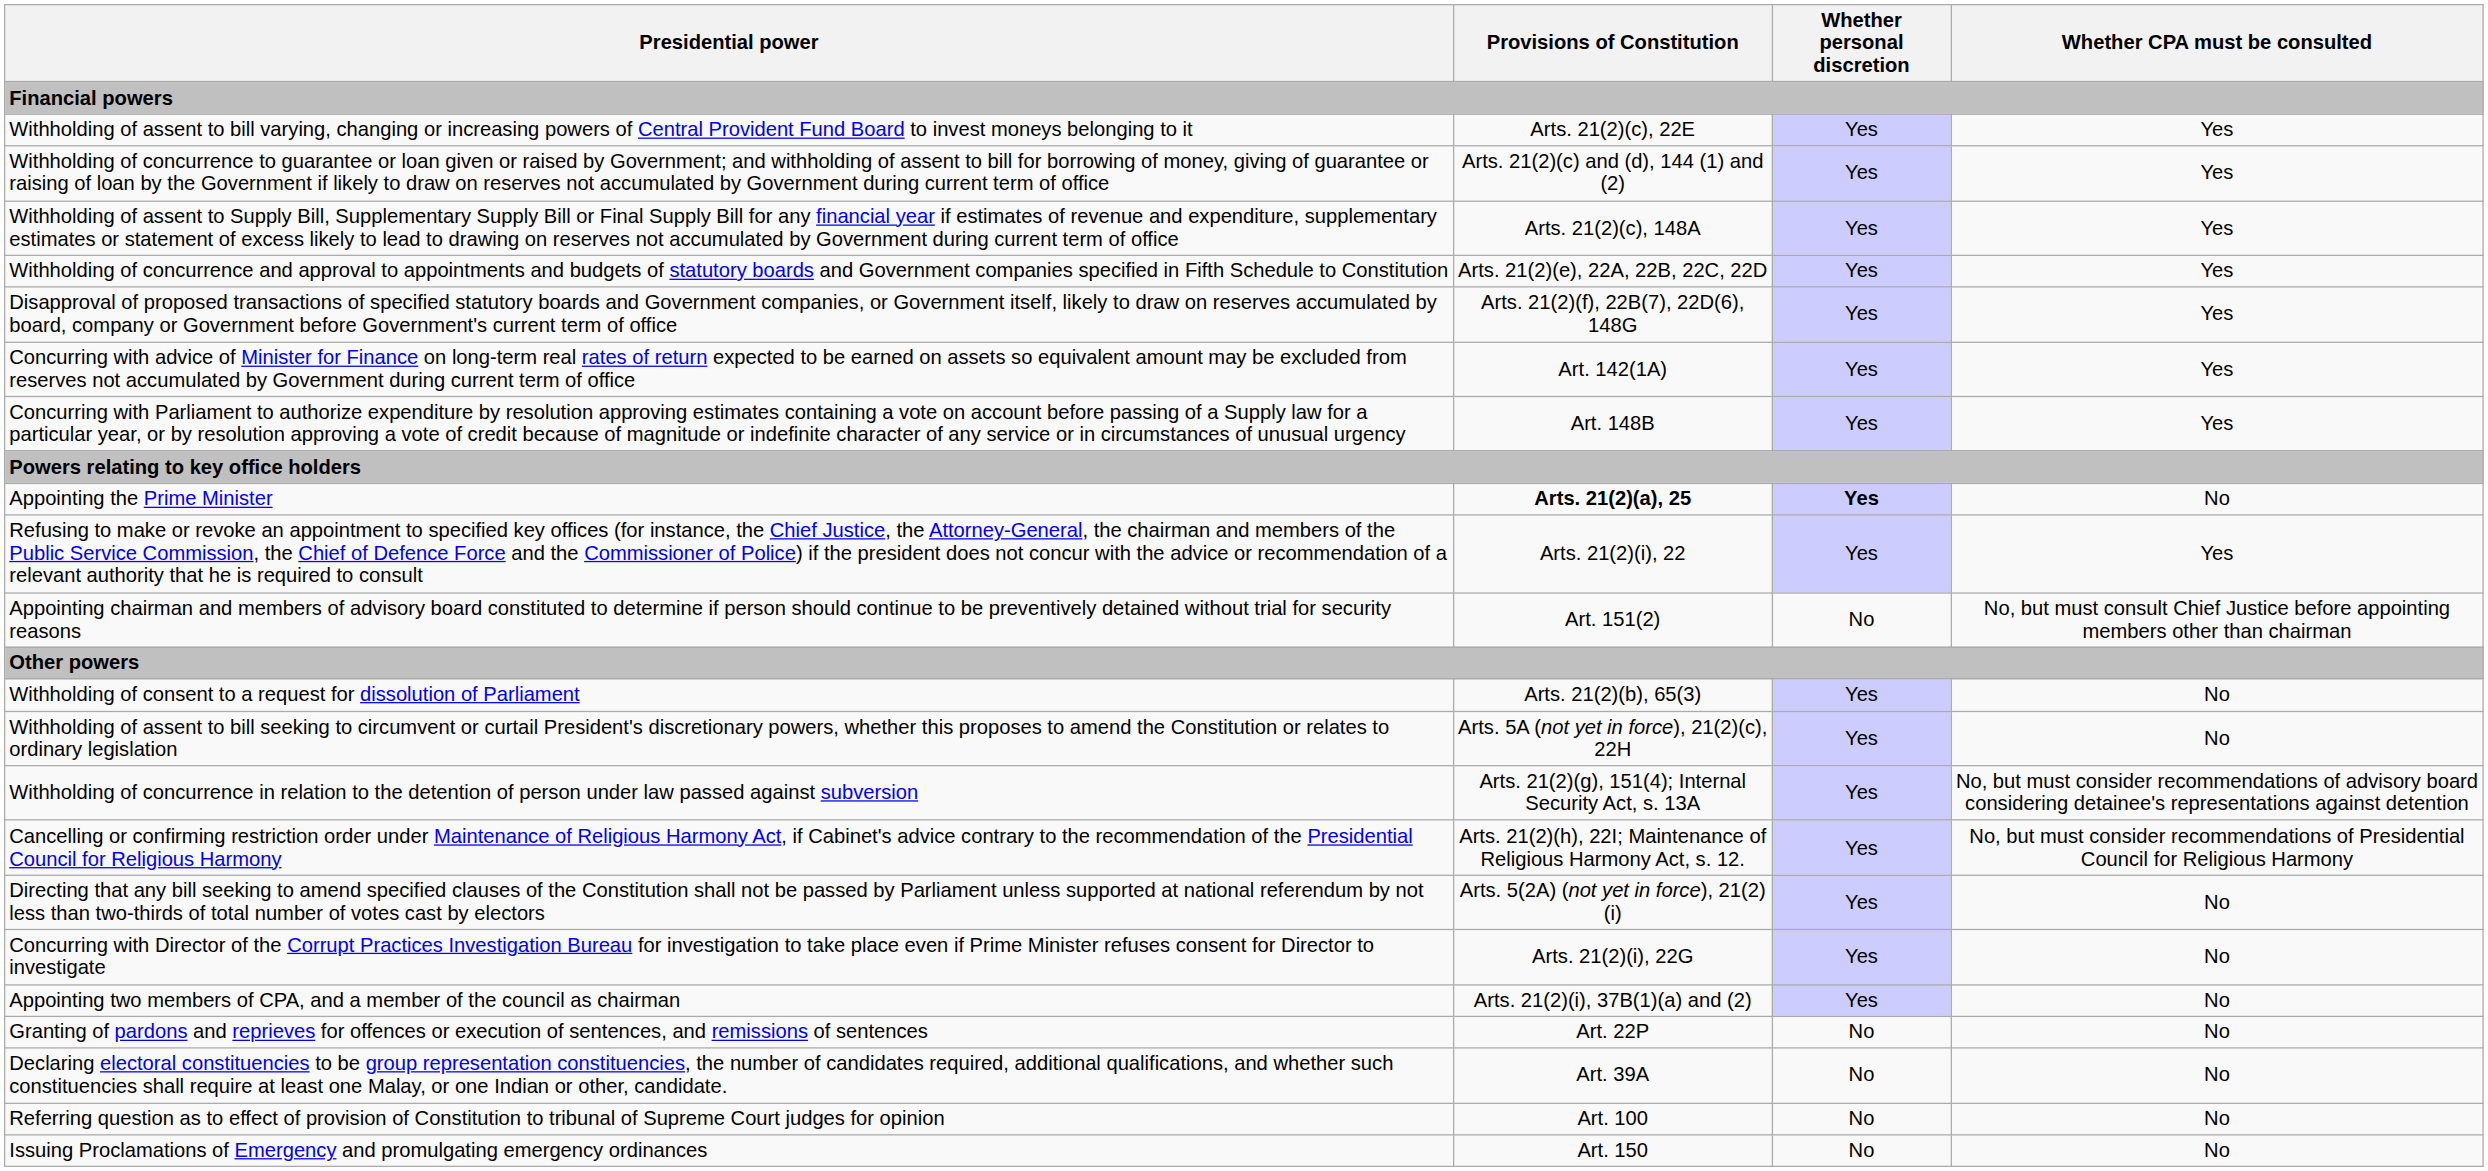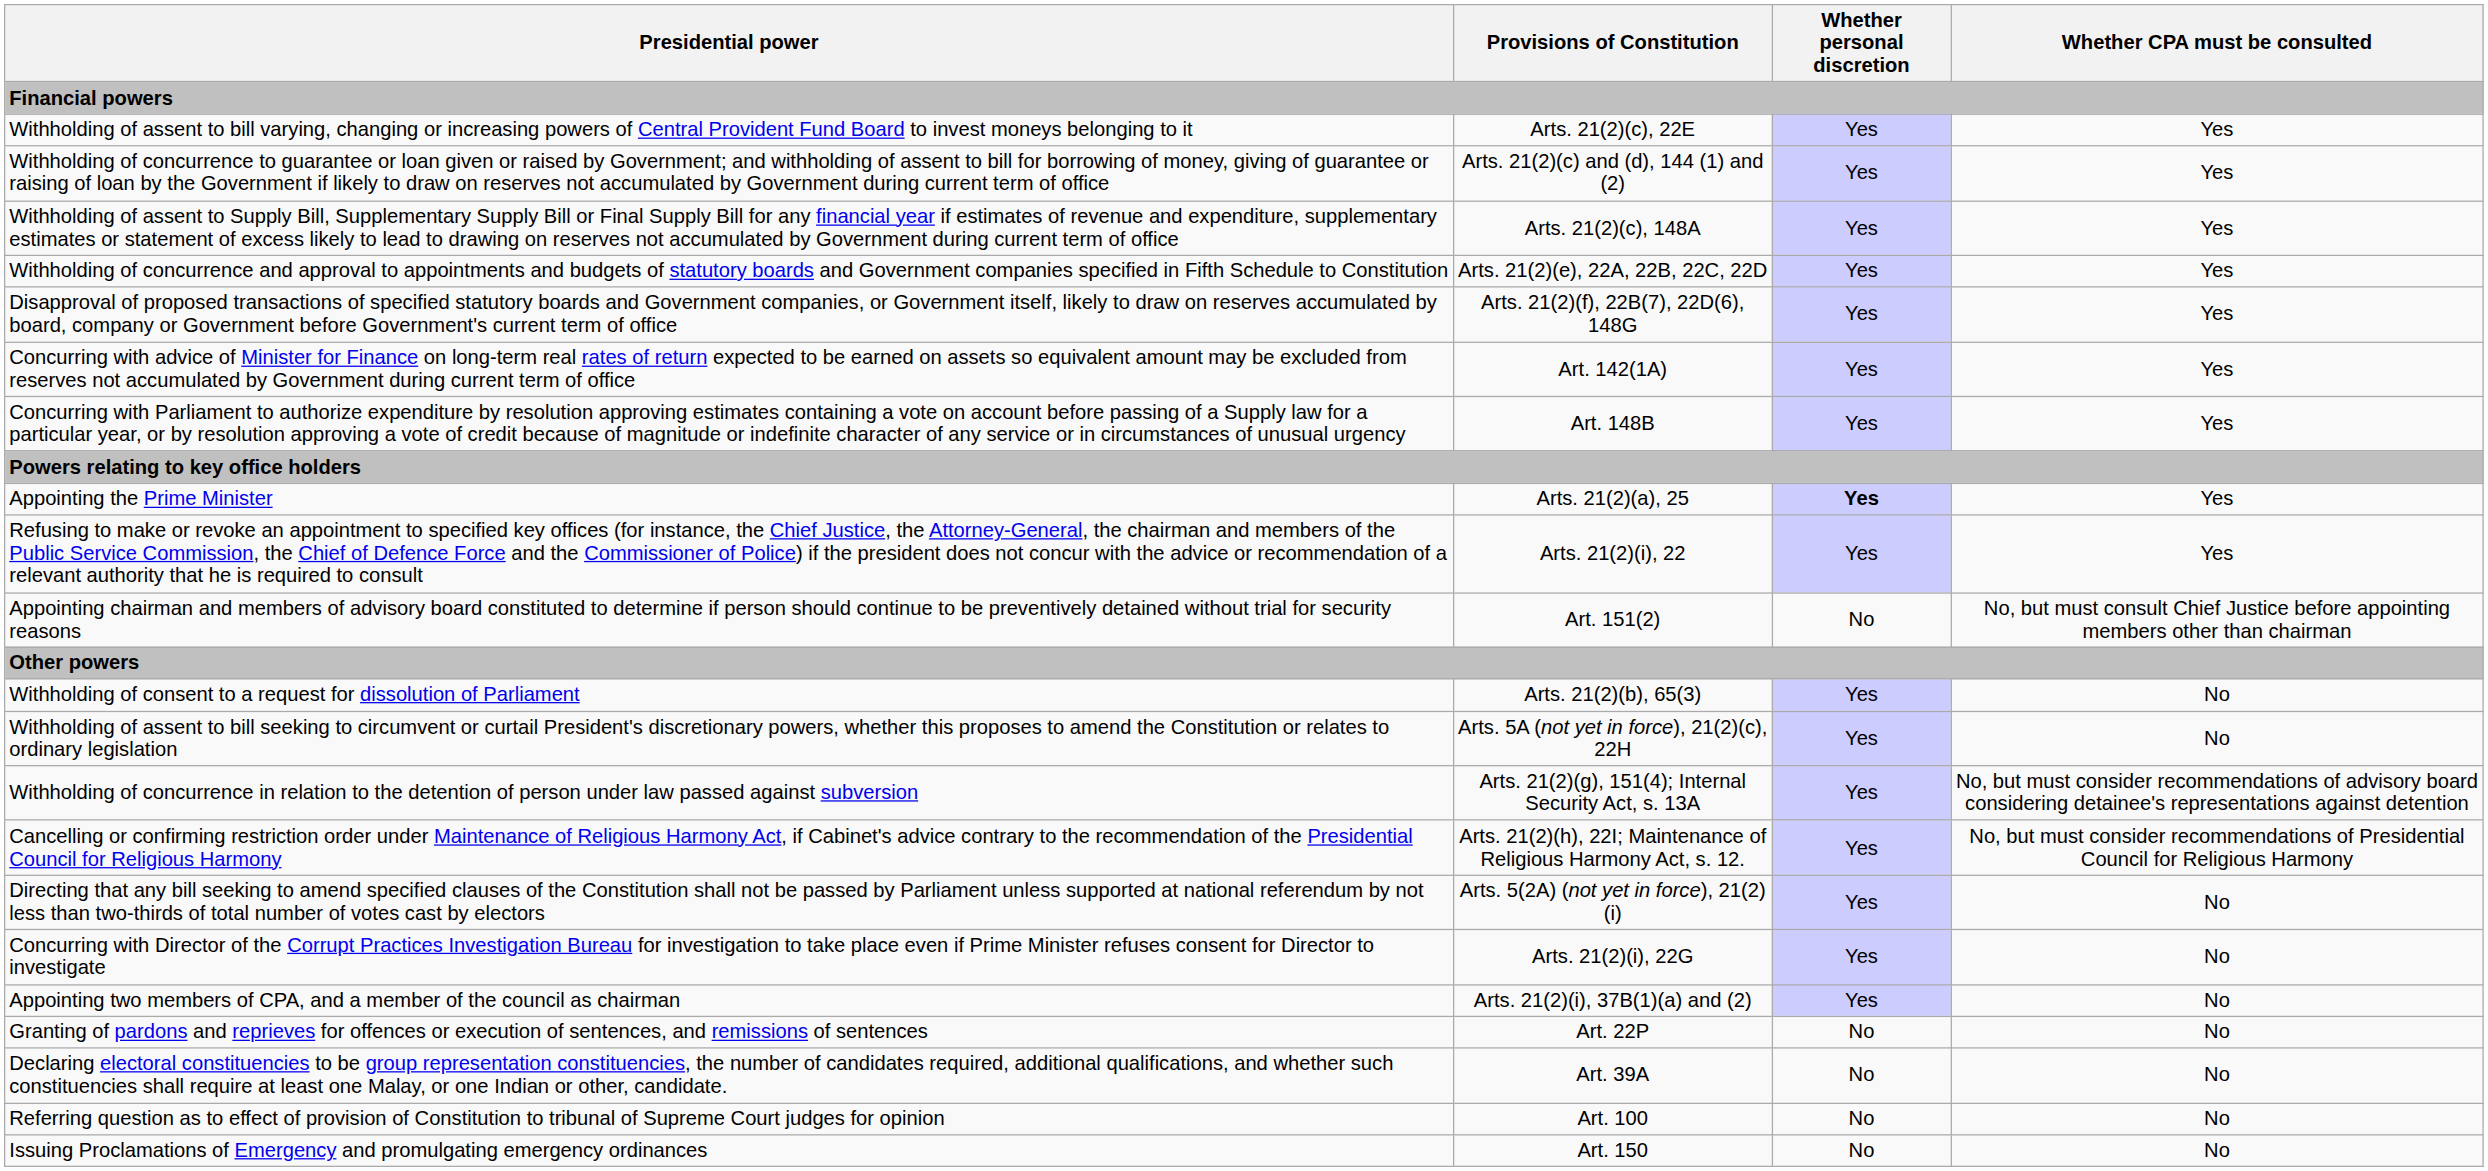Appointing the Prime Minister | Provisions of Constitution: bold -> normal
Appointing the Prime Minister | Whether CPA must be consulted: No -> Yes
